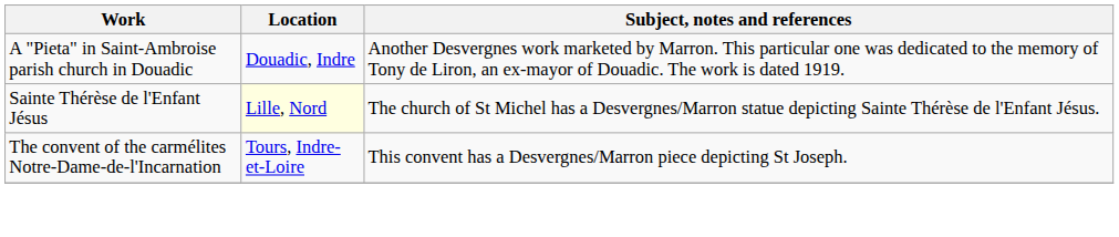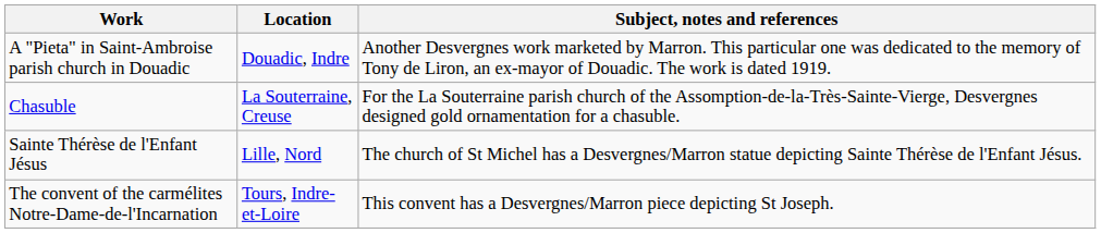+ row: Chasuble | La Souterraine, Creuse | For the La Souterraine parish church of the Assomption-de-la-Très-Sainte-Vierge, Desvergnes designed gold ornamentation for a chasuble.
Sainte Thérèse de l'Enfant Jésus | Location: lightyellow background -> no background
